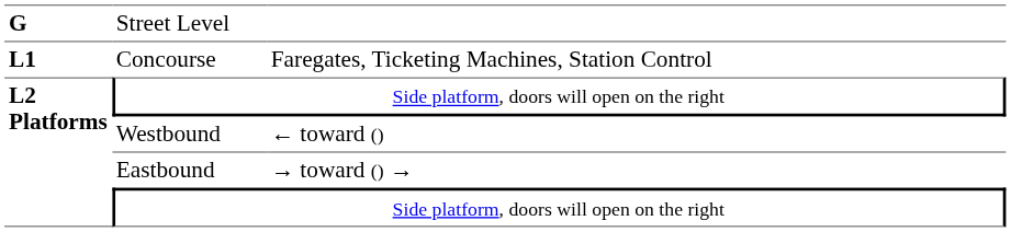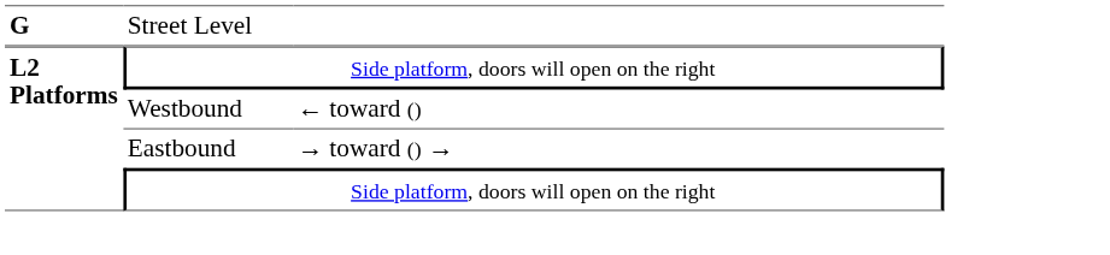- row: L1 | Concourse | Faregates, Ticketing Machines, Station Control
